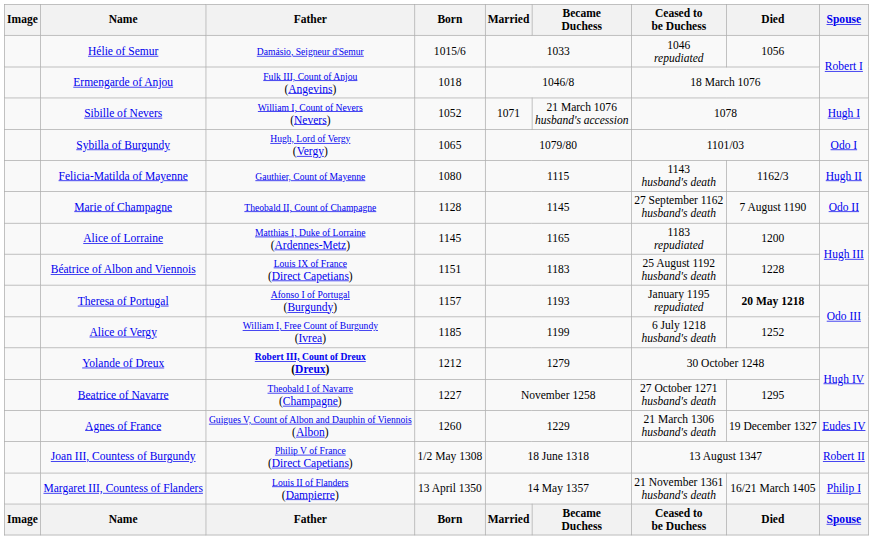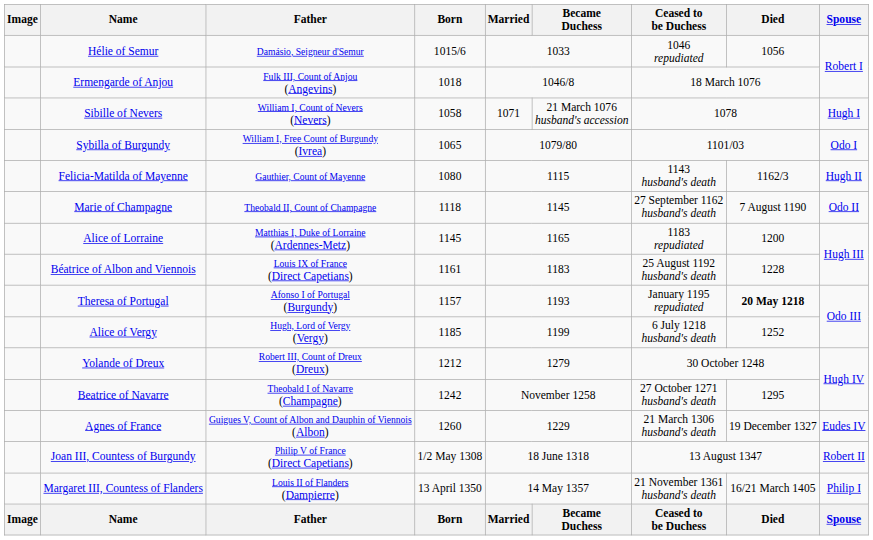Sibille of Nevers | Born: 1052 -> 1058
Sybilla of Burgundy | Father: Hugh, Lord of Vergy (Vergy) -> William I, Free Count of Burgundy (Ivrea)
Marie of Champagne | Born: 1128 -> 1118
Béatrice of Albon and Viennois | Born: 1151 -> 1161
Alice of Vergy | Father: William I, Free Count of Burgundy (Ivrea) -> Hugh, Lord of Vergy (Vergy)
Yolande of Dreux | Father: bold -> normal
Beatrice of Navarre | Born: 1227 -> 1242
